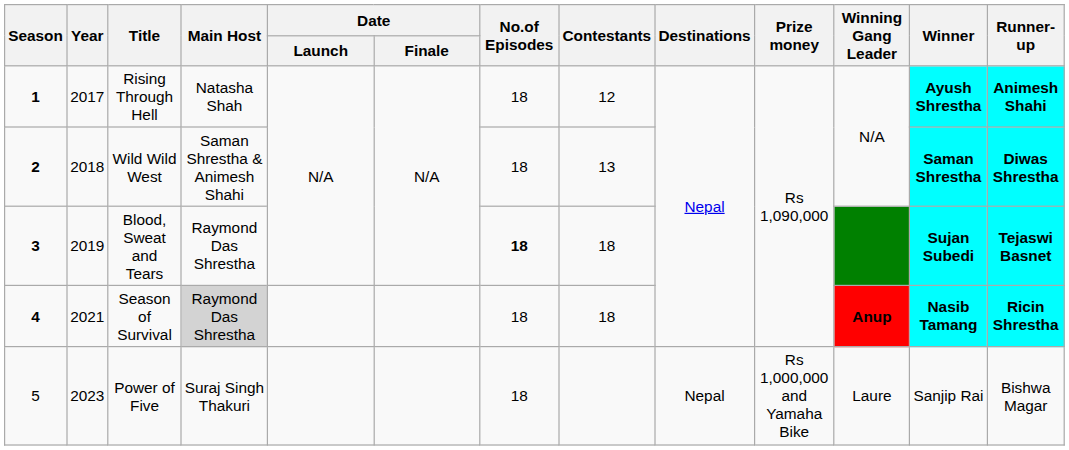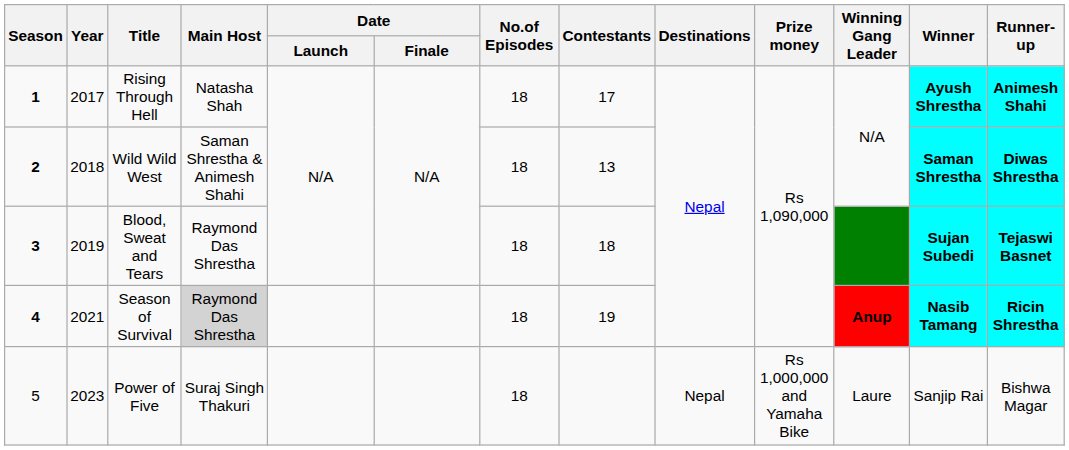Rising Through Hell | Contestants: 12 -> 17
Blood, Sweat and Tears | No.of Episodes: bold -> normal
Season of Survival | Contestants: 18 -> 19
